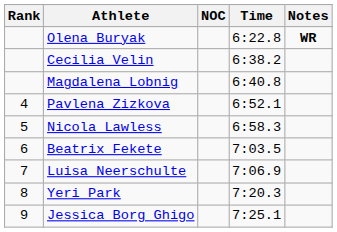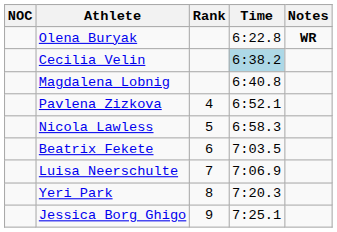columns swapped: Rank <-> NOC
Cecilia Velin | Time: no background -> lightblue background
